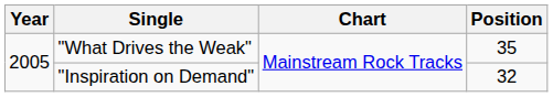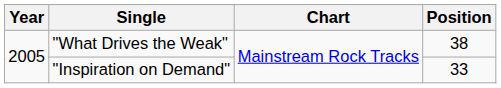"What Drives the Weak" | Position: 35 -> 38
"Inspiration on Demand" | Position: 32 -> 33
